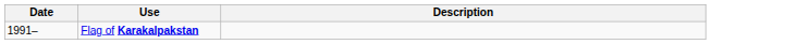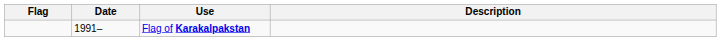+ column: Flag
